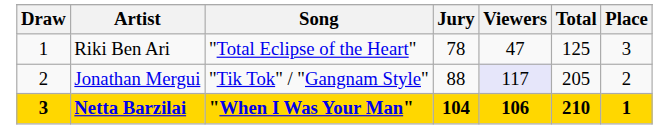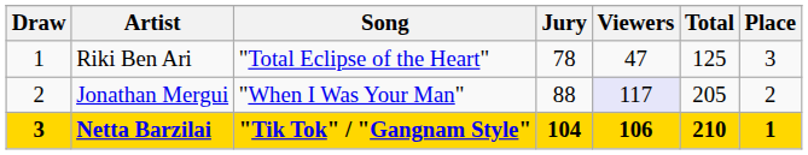Jonathan Mergui | Song: "Tik Tok" / "Gangnam Style" -> "When I Was Your Man"
Netta Barzilai | Song: "When I Was Your Man" -> "Tik Tok" / "Gangnam Style"
